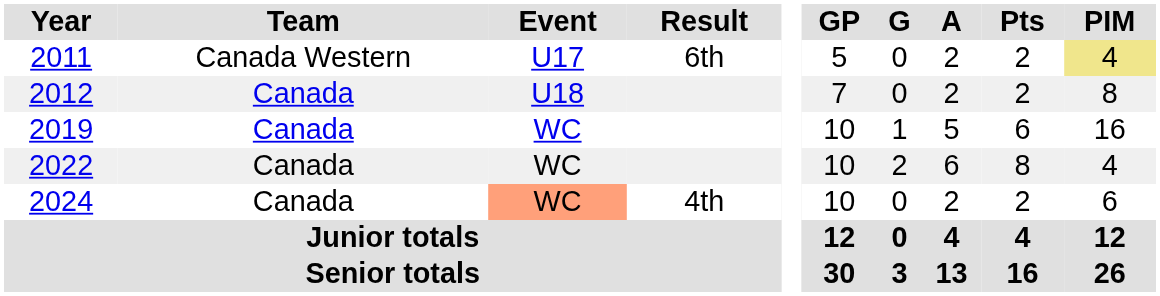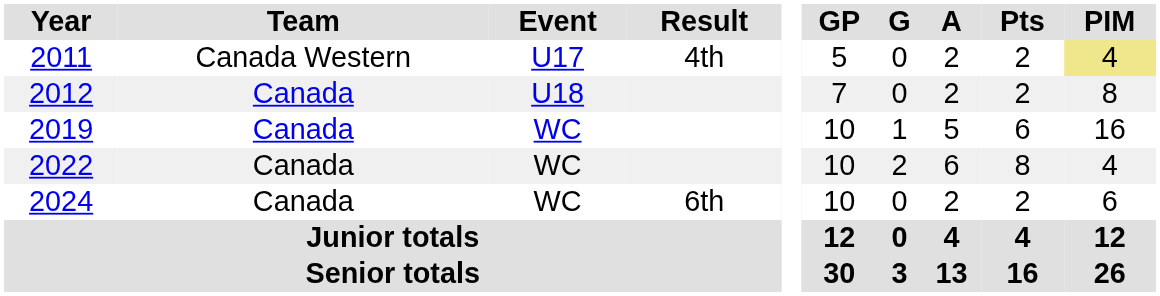2011 | Result: 6th -> 4th
2024 | Event: lightsalmon background -> no background
2024 | Result: 4th -> 6th
